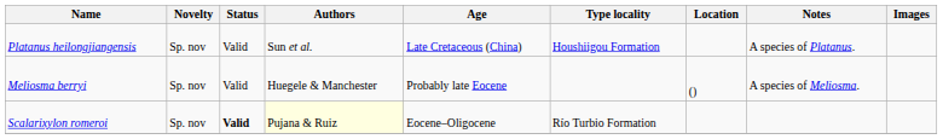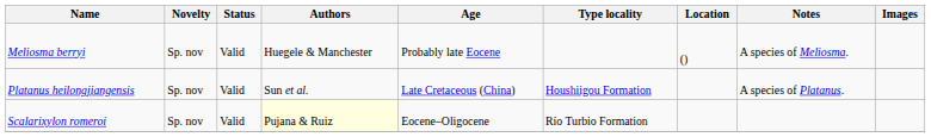rows swapped: Meliosma berryi <-> Platanus heilongjiangensis
Scalarixylon romeroi | Status: bold -> normal
